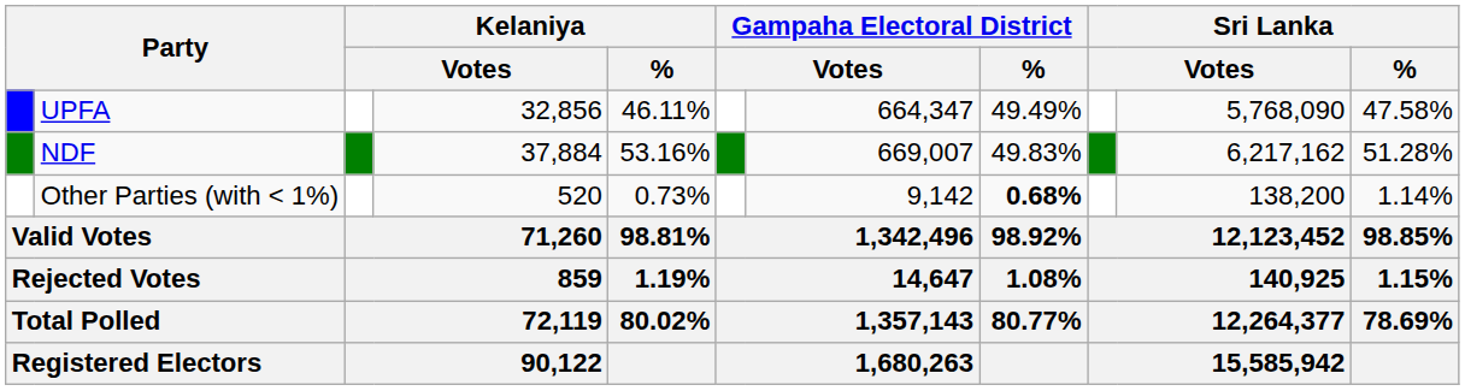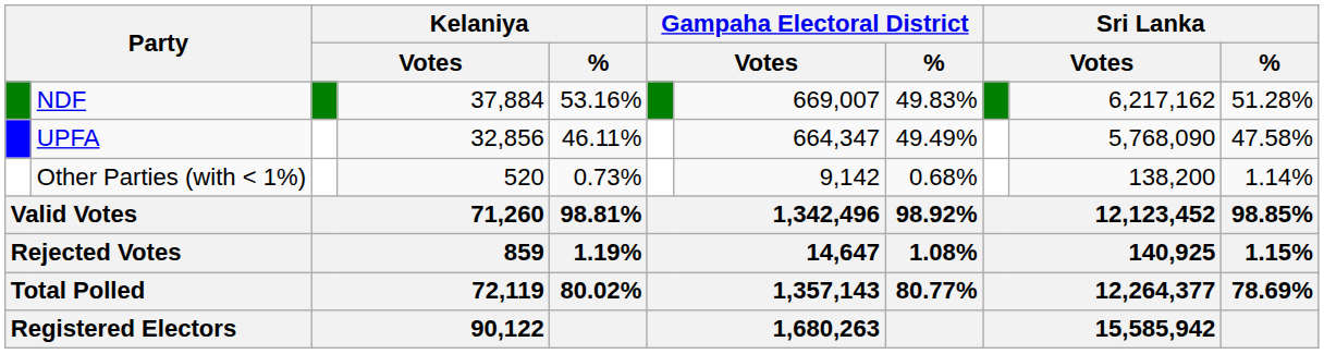rows swapped: NDF <-> UPFA
Other Parties (with < 1%) | Gampaha Electoral District / %: bold -> normal
